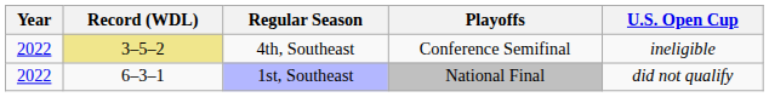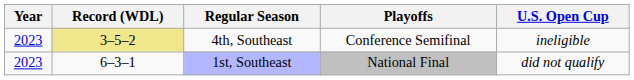4th, Southeast | Year: 2022 -> 2023
1st, Southeast | Year: 2022 -> 2023
